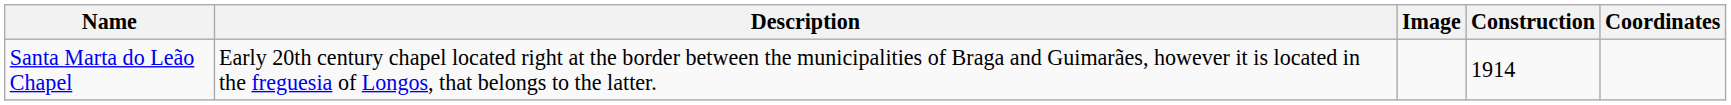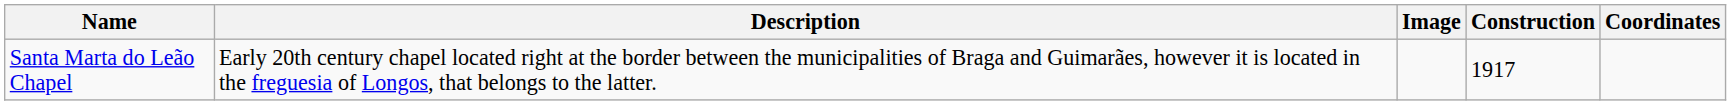Santa Marta do Leão Chapel | Construction: 1914 -> 1917
